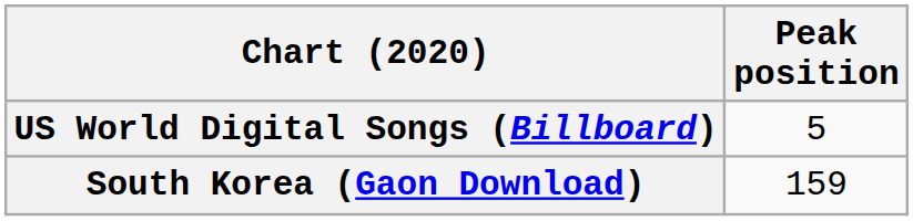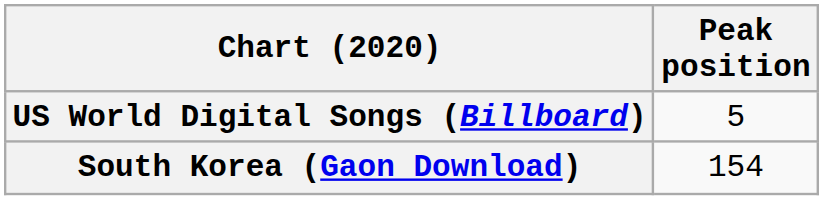South Korea (Gaon Download) | Peak position: 159 -> 154
